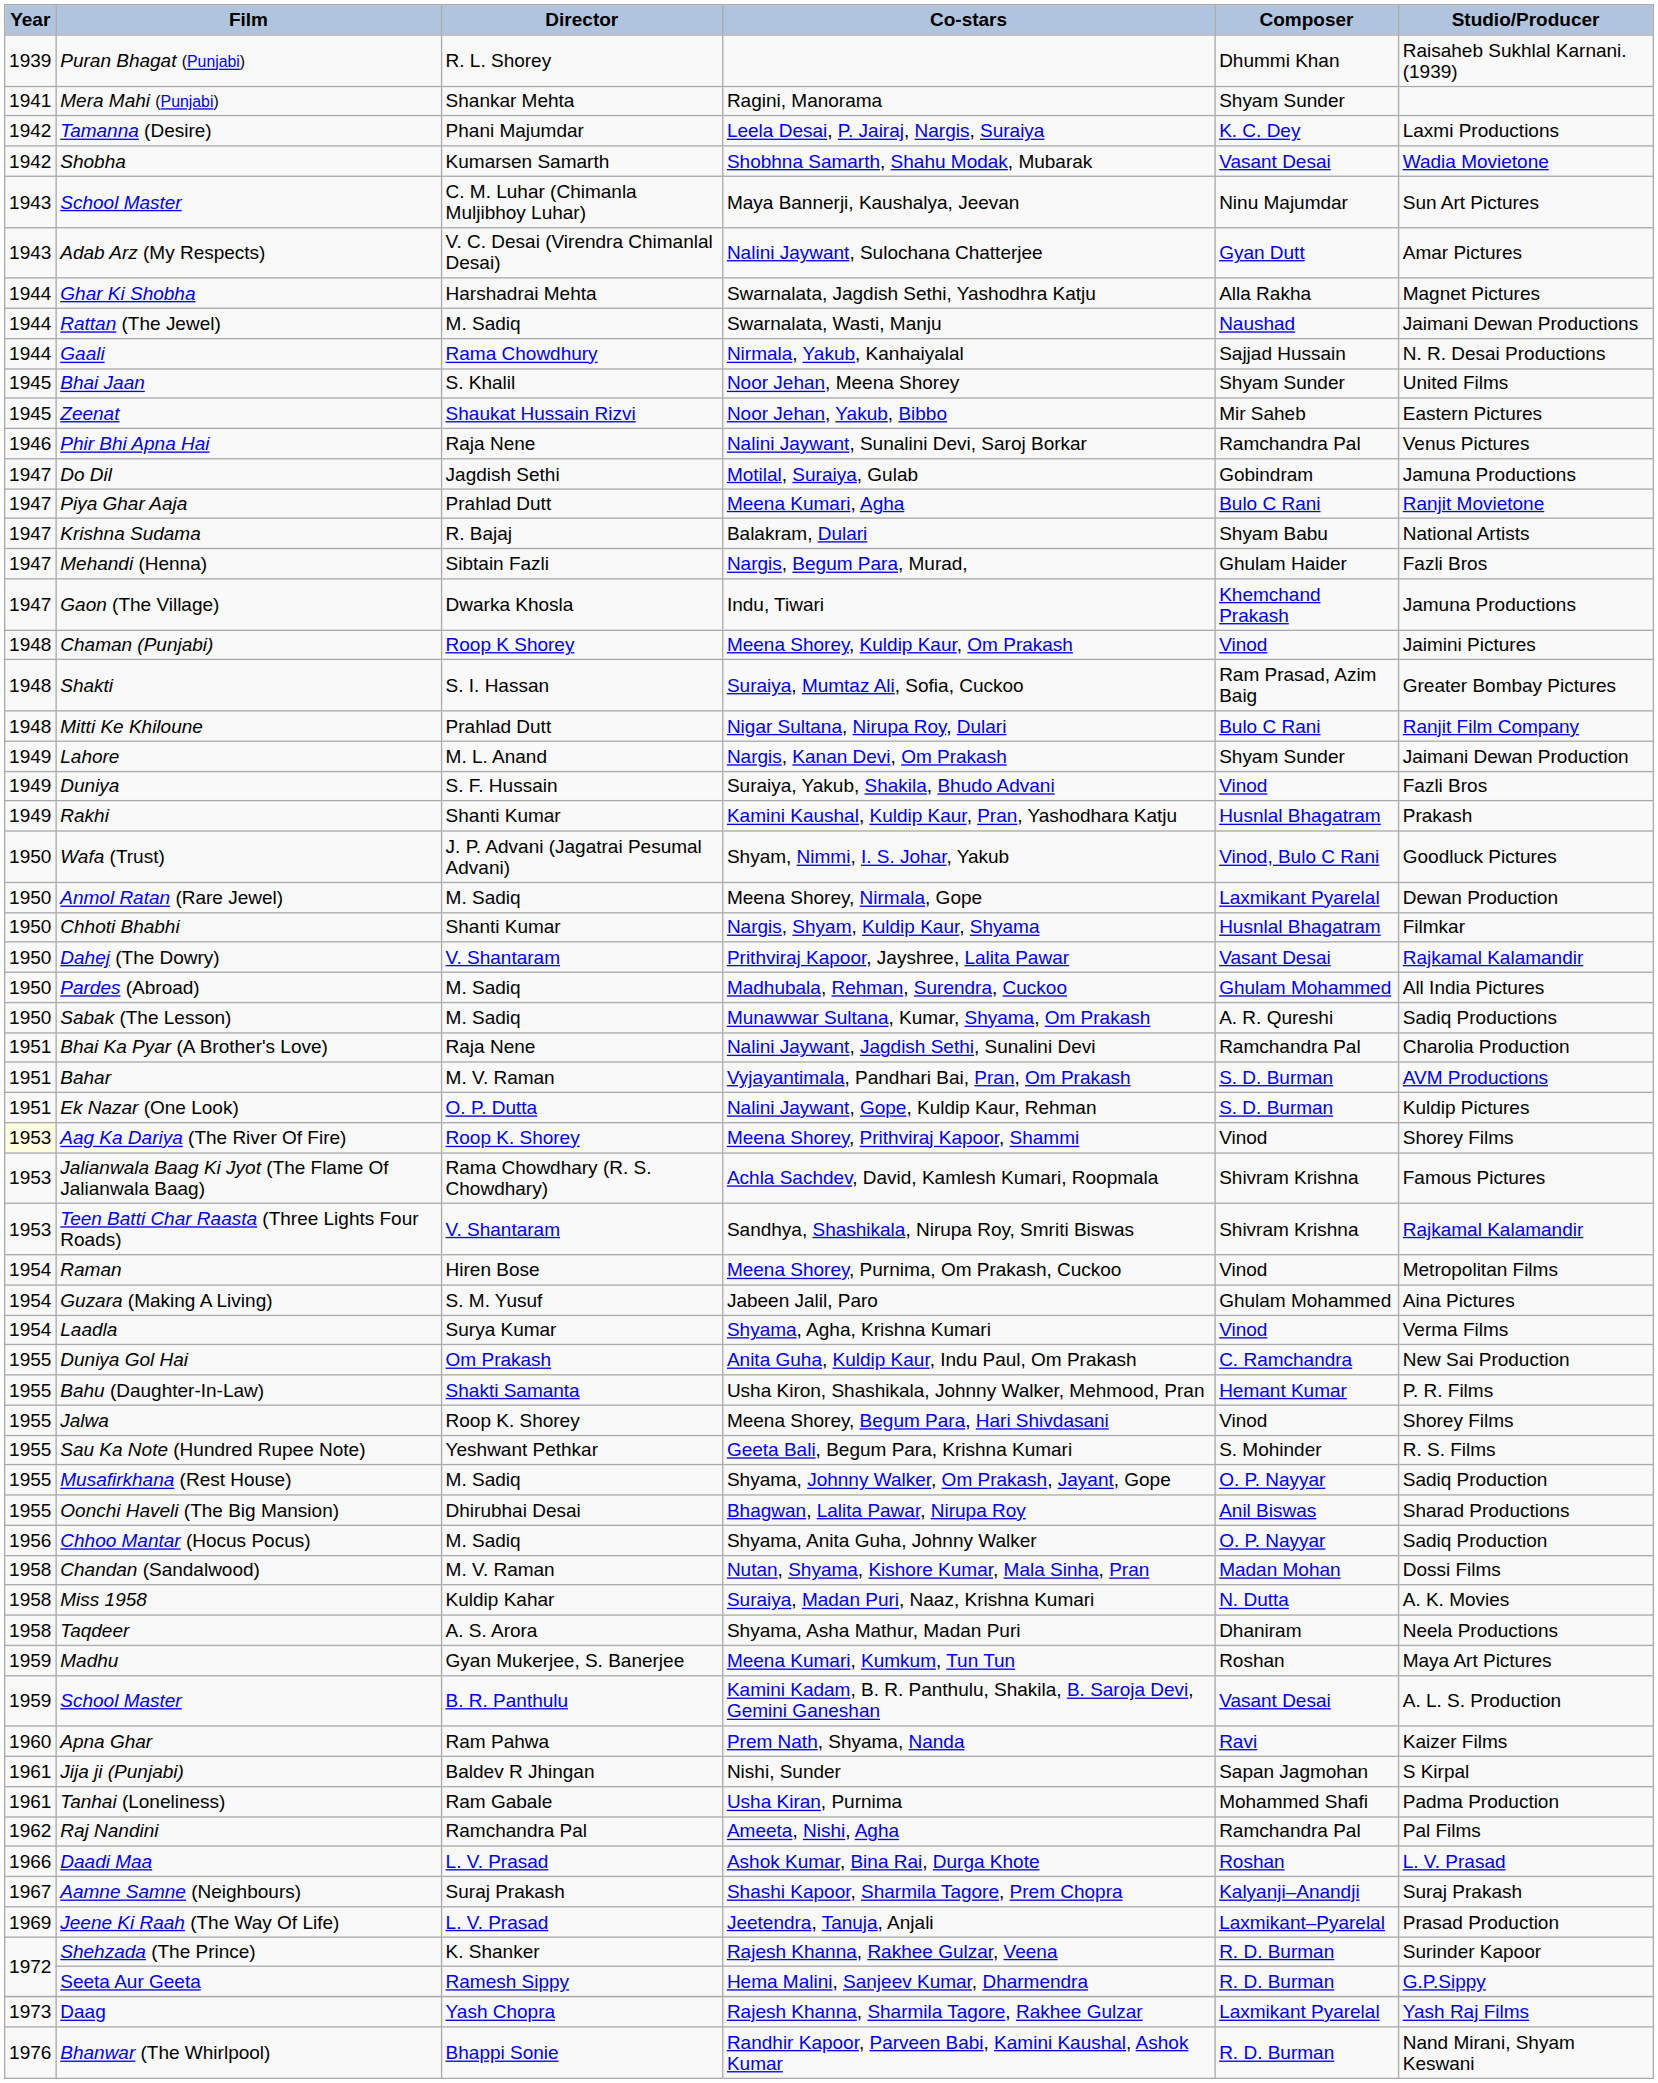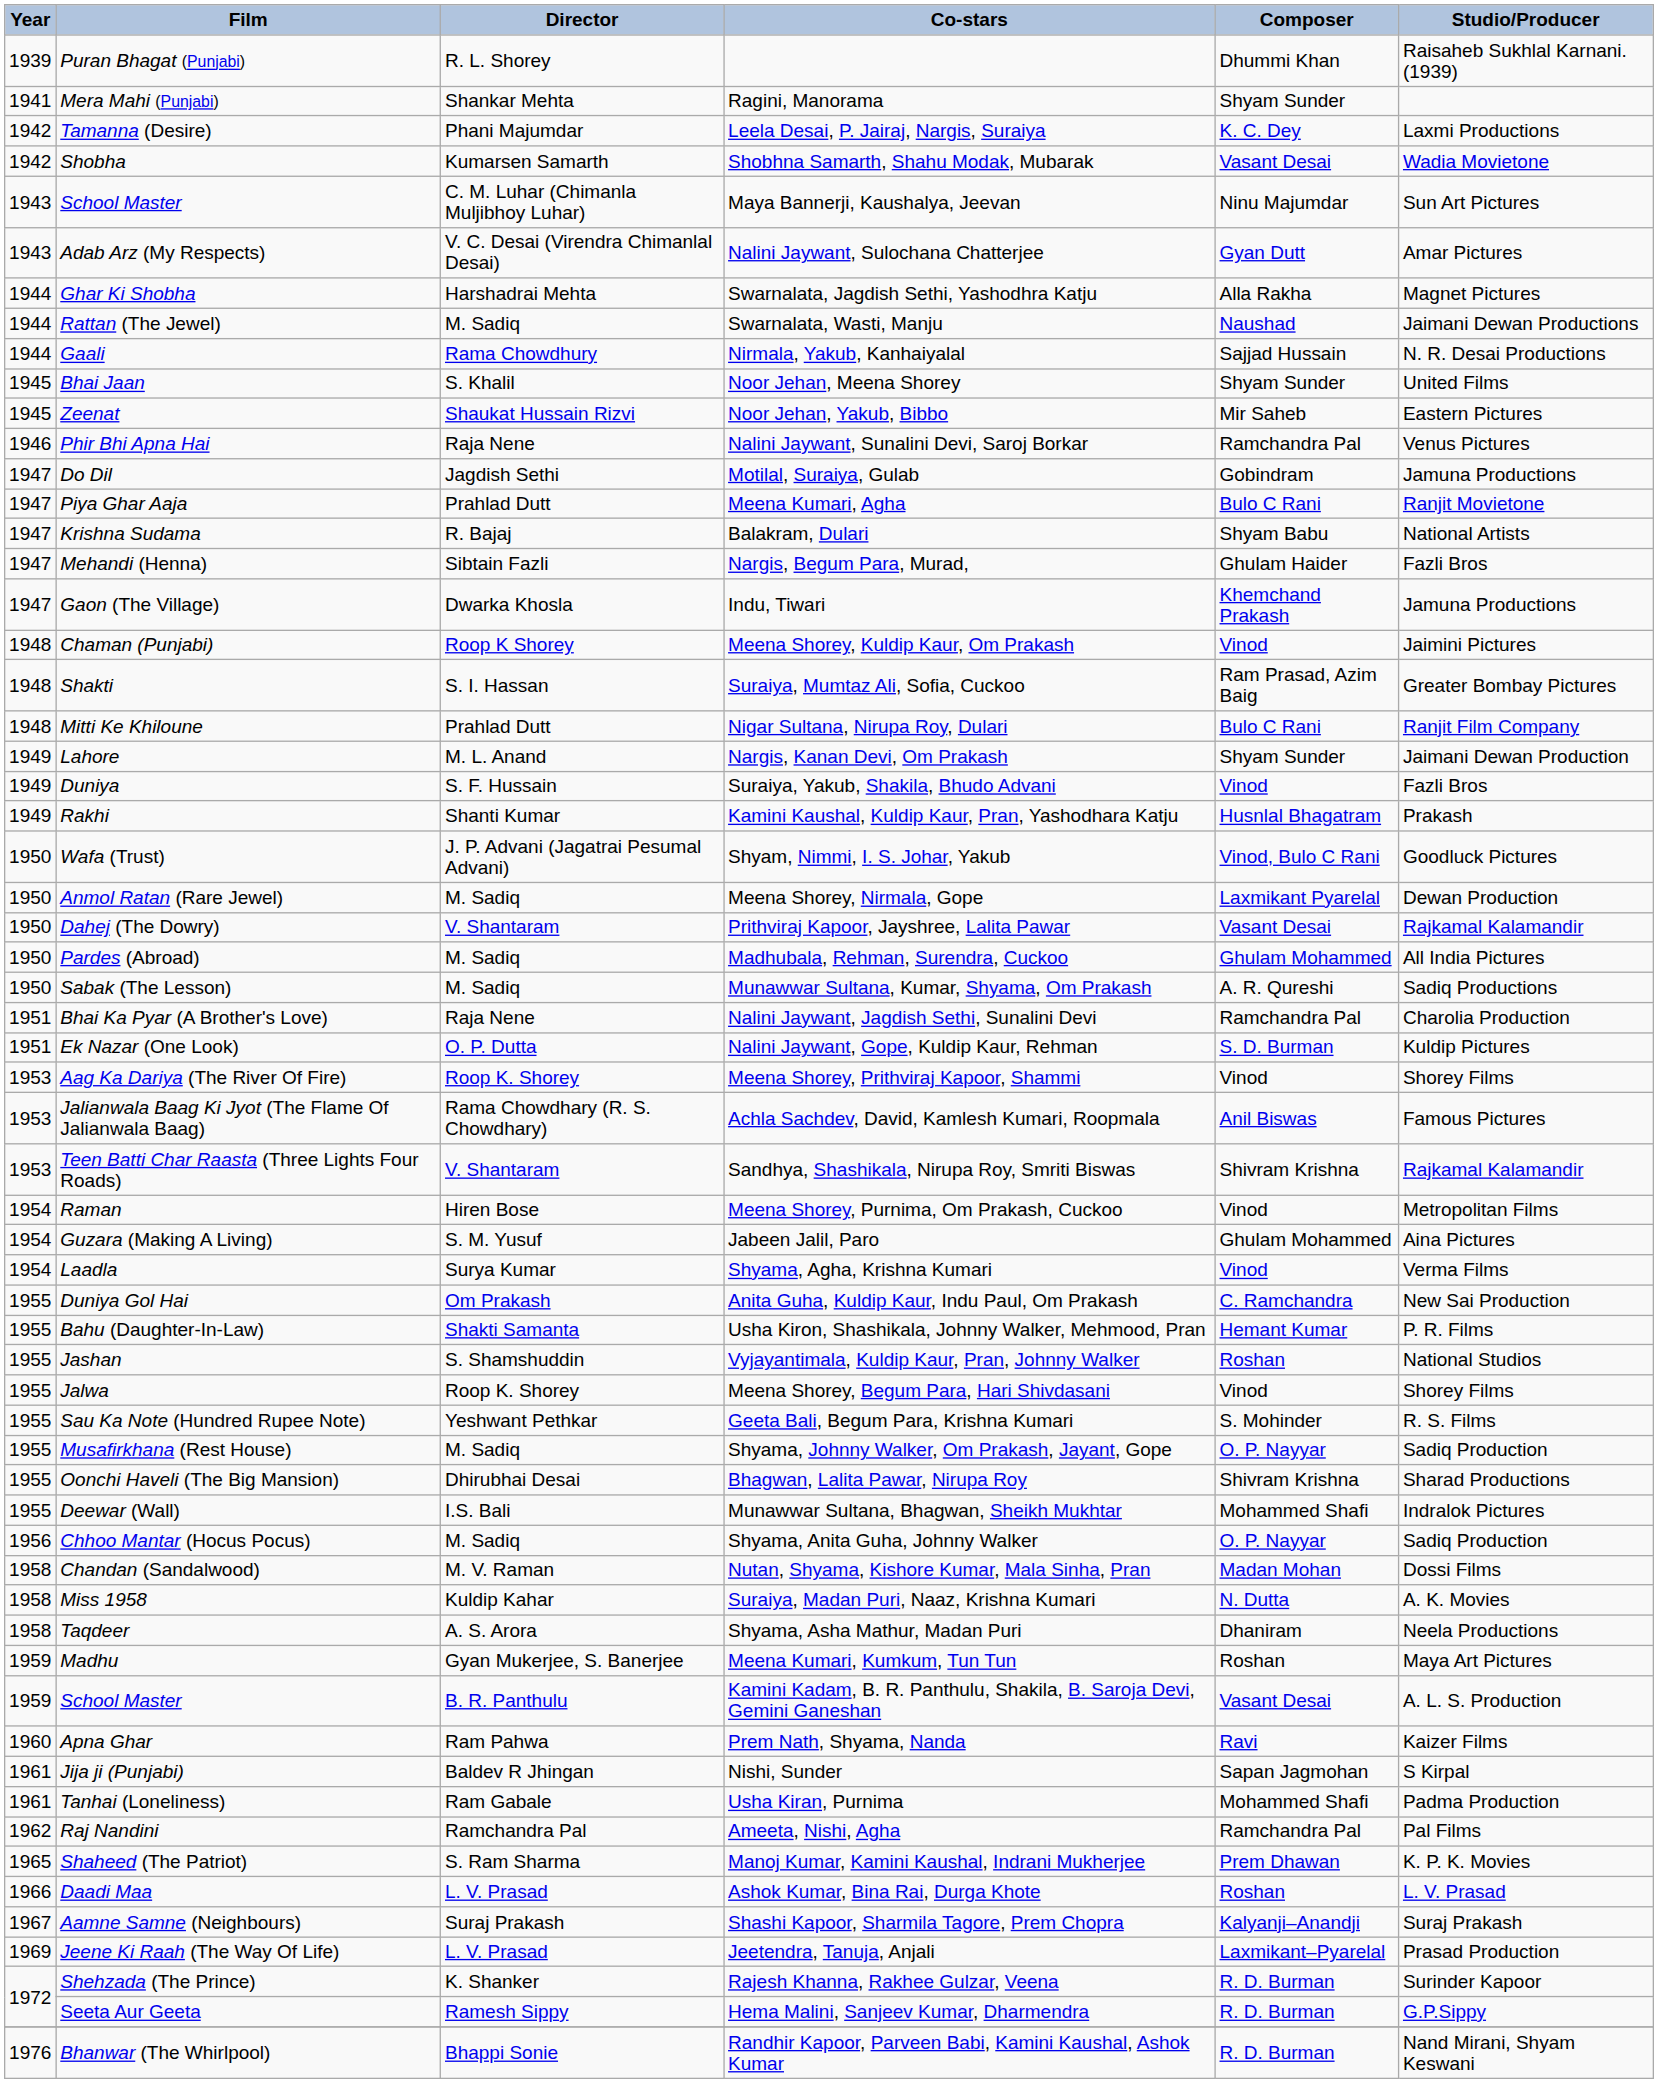- row: 1950 | Chhoti Bhabhi | Shanti Kumar | Nargis, Shyam, Kuldip Kaur, Shyama | Husnlal Bhagatram | Filmkar
- row: 1951 | Bahar | M. V. Raman | Vyjayantimala, Pandhari Bai, Pran, Om Prakash | S. D. Burman | AVM Productions
Meena Shorey, Prithviraj Kapoor, Shammi | Year: lightyellow background -> no background
Achla Sachdev, David, Kamlesh Kumari, Roopmala | Composer: Shivram Krishna -> Anil Biswas
+ row: 1955 | Jashan | S. Shamshuddin | Vyjayantimala, Kuldip Kaur, Pran, Johnny Walker | Roshan | National Studios
Bhagwan, Lalita Pawar, Nirupa Roy | Composer: Anil Biswas -> Shivram Krishna
+ row: 1955 | Deewar (Wall) | I.S. Bali | Munawwar Sultana, Bhagwan, Sheikh Mukhtar | Mohammed Shafi | Indralok Pictures
+ row: 1965 | Shaheed (The Patriot) | S. Ram Sharma | Manoj Kumar, Kamini Kaushal, Indrani Mukherjee | Prem Dhawan | K. P. K. Movies
- row: 1973 | Daag | Yash Chopra | Rajesh Khanna, Sharmila Tagore, Rakhee Gulzar | Laxmikant Pyarelal | Yash Raj Films
